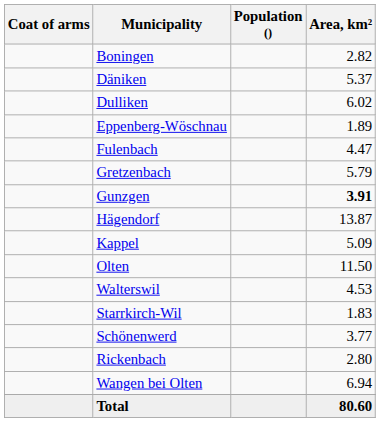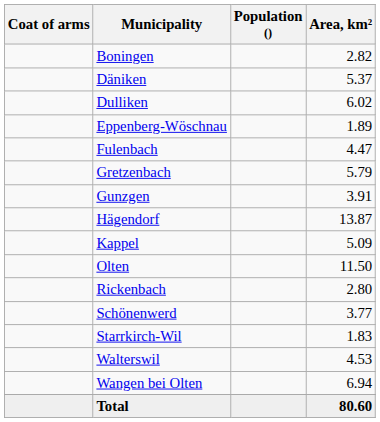Gunzgen | Area, km²: bold -> normal
rows swapped: Rickenbach <-> Walterswil
rows swapped: Schönenwerd <-> Starrkirch-Wil
